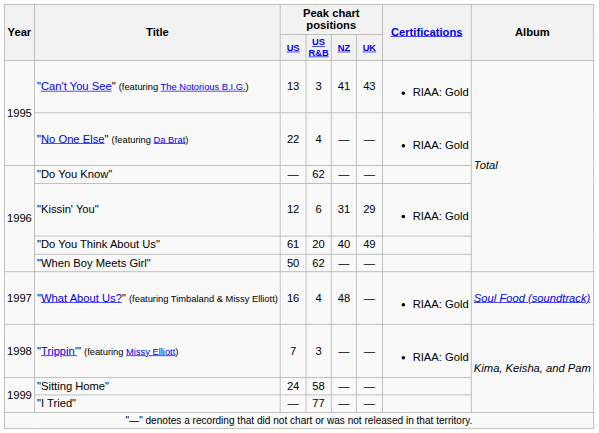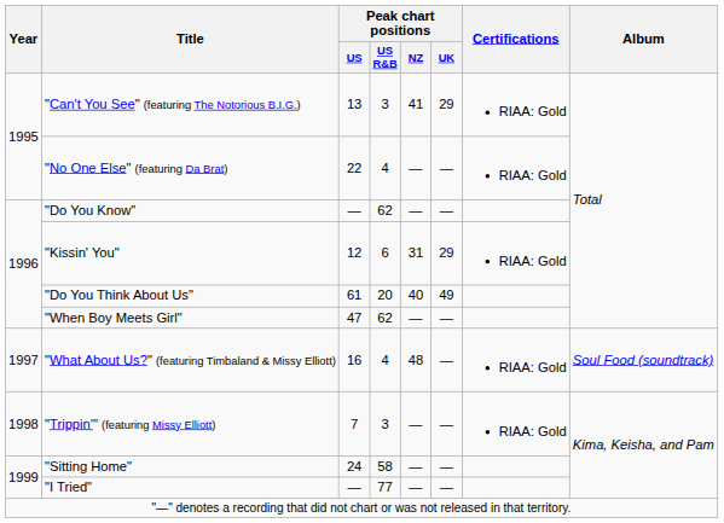"Can't You See" (featuring The Notorious B.I.G.) | Peak chart positions / UK: 43 -> 29
"When Boy Meets Girl" | Peak chart positions / US: 50 -> 47
